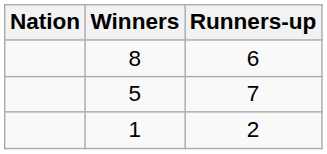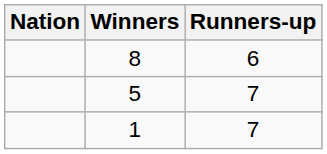1 | Runners-up: 2 -> 7
